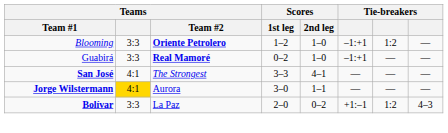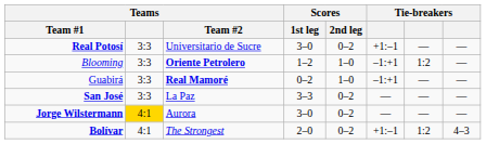+ row: Real Potosí | 3:3 | Universitario de Sucre | 3–0 | 0–2 | +1:–1 | — | —
San José | Teams: 4:1 -> 3:3
San José | Teams / Team #2: The Strongest -> La Paz
San José | Scores / 2nd leg: 4–1 -> 0–2
Jorge Wilstermann | Scores / 2nd leg: 1–1 -> 0–2
Bolívar | Teams: 3:3 -> 4:1
Bolívar | Teams / Team #2: La Paz -> The Strongest
